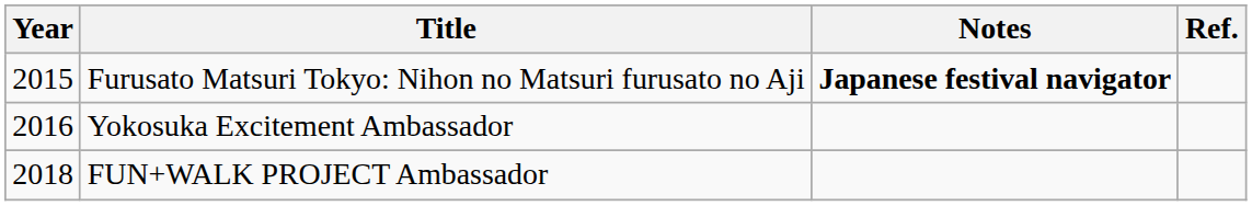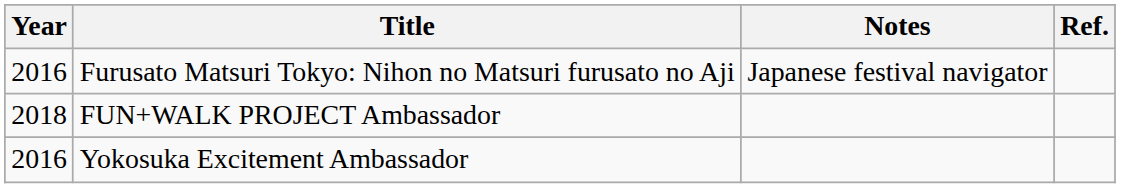Furusato Matsuri Tokyo: Nihon no Matsuri furusato no Aji | Year: 2015 -> 2016
Furusato Matsuri Tokyo: Nihon no Matsuri furusato no Aji | Notes: bold -> normal
rows swapped: Yokosuka Excitement Ambassador <-> FUN+WALK PROJECT Ambassador
